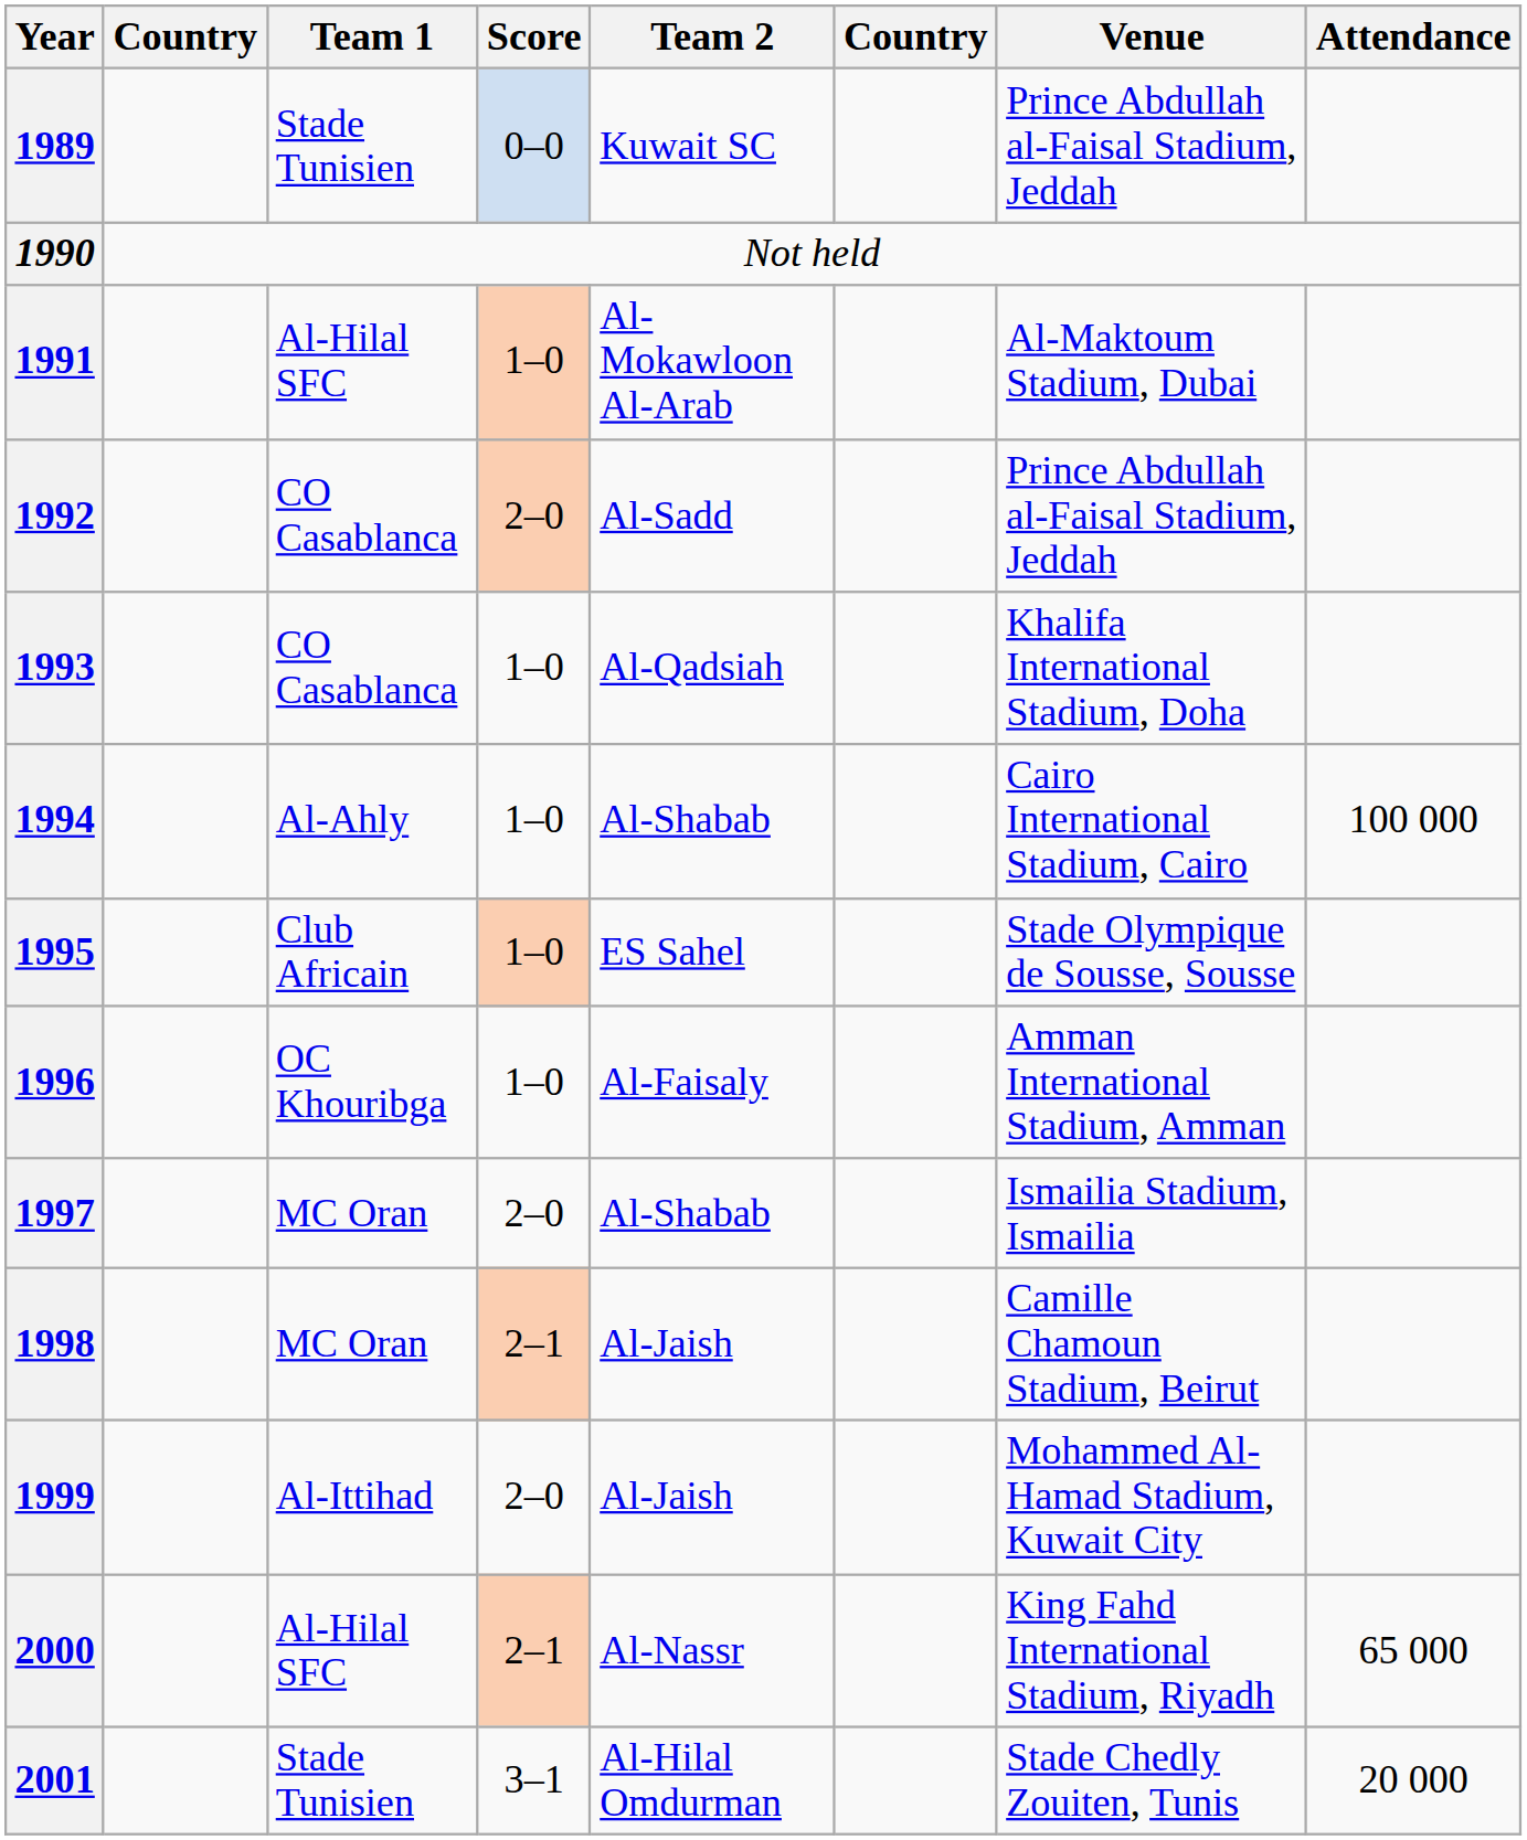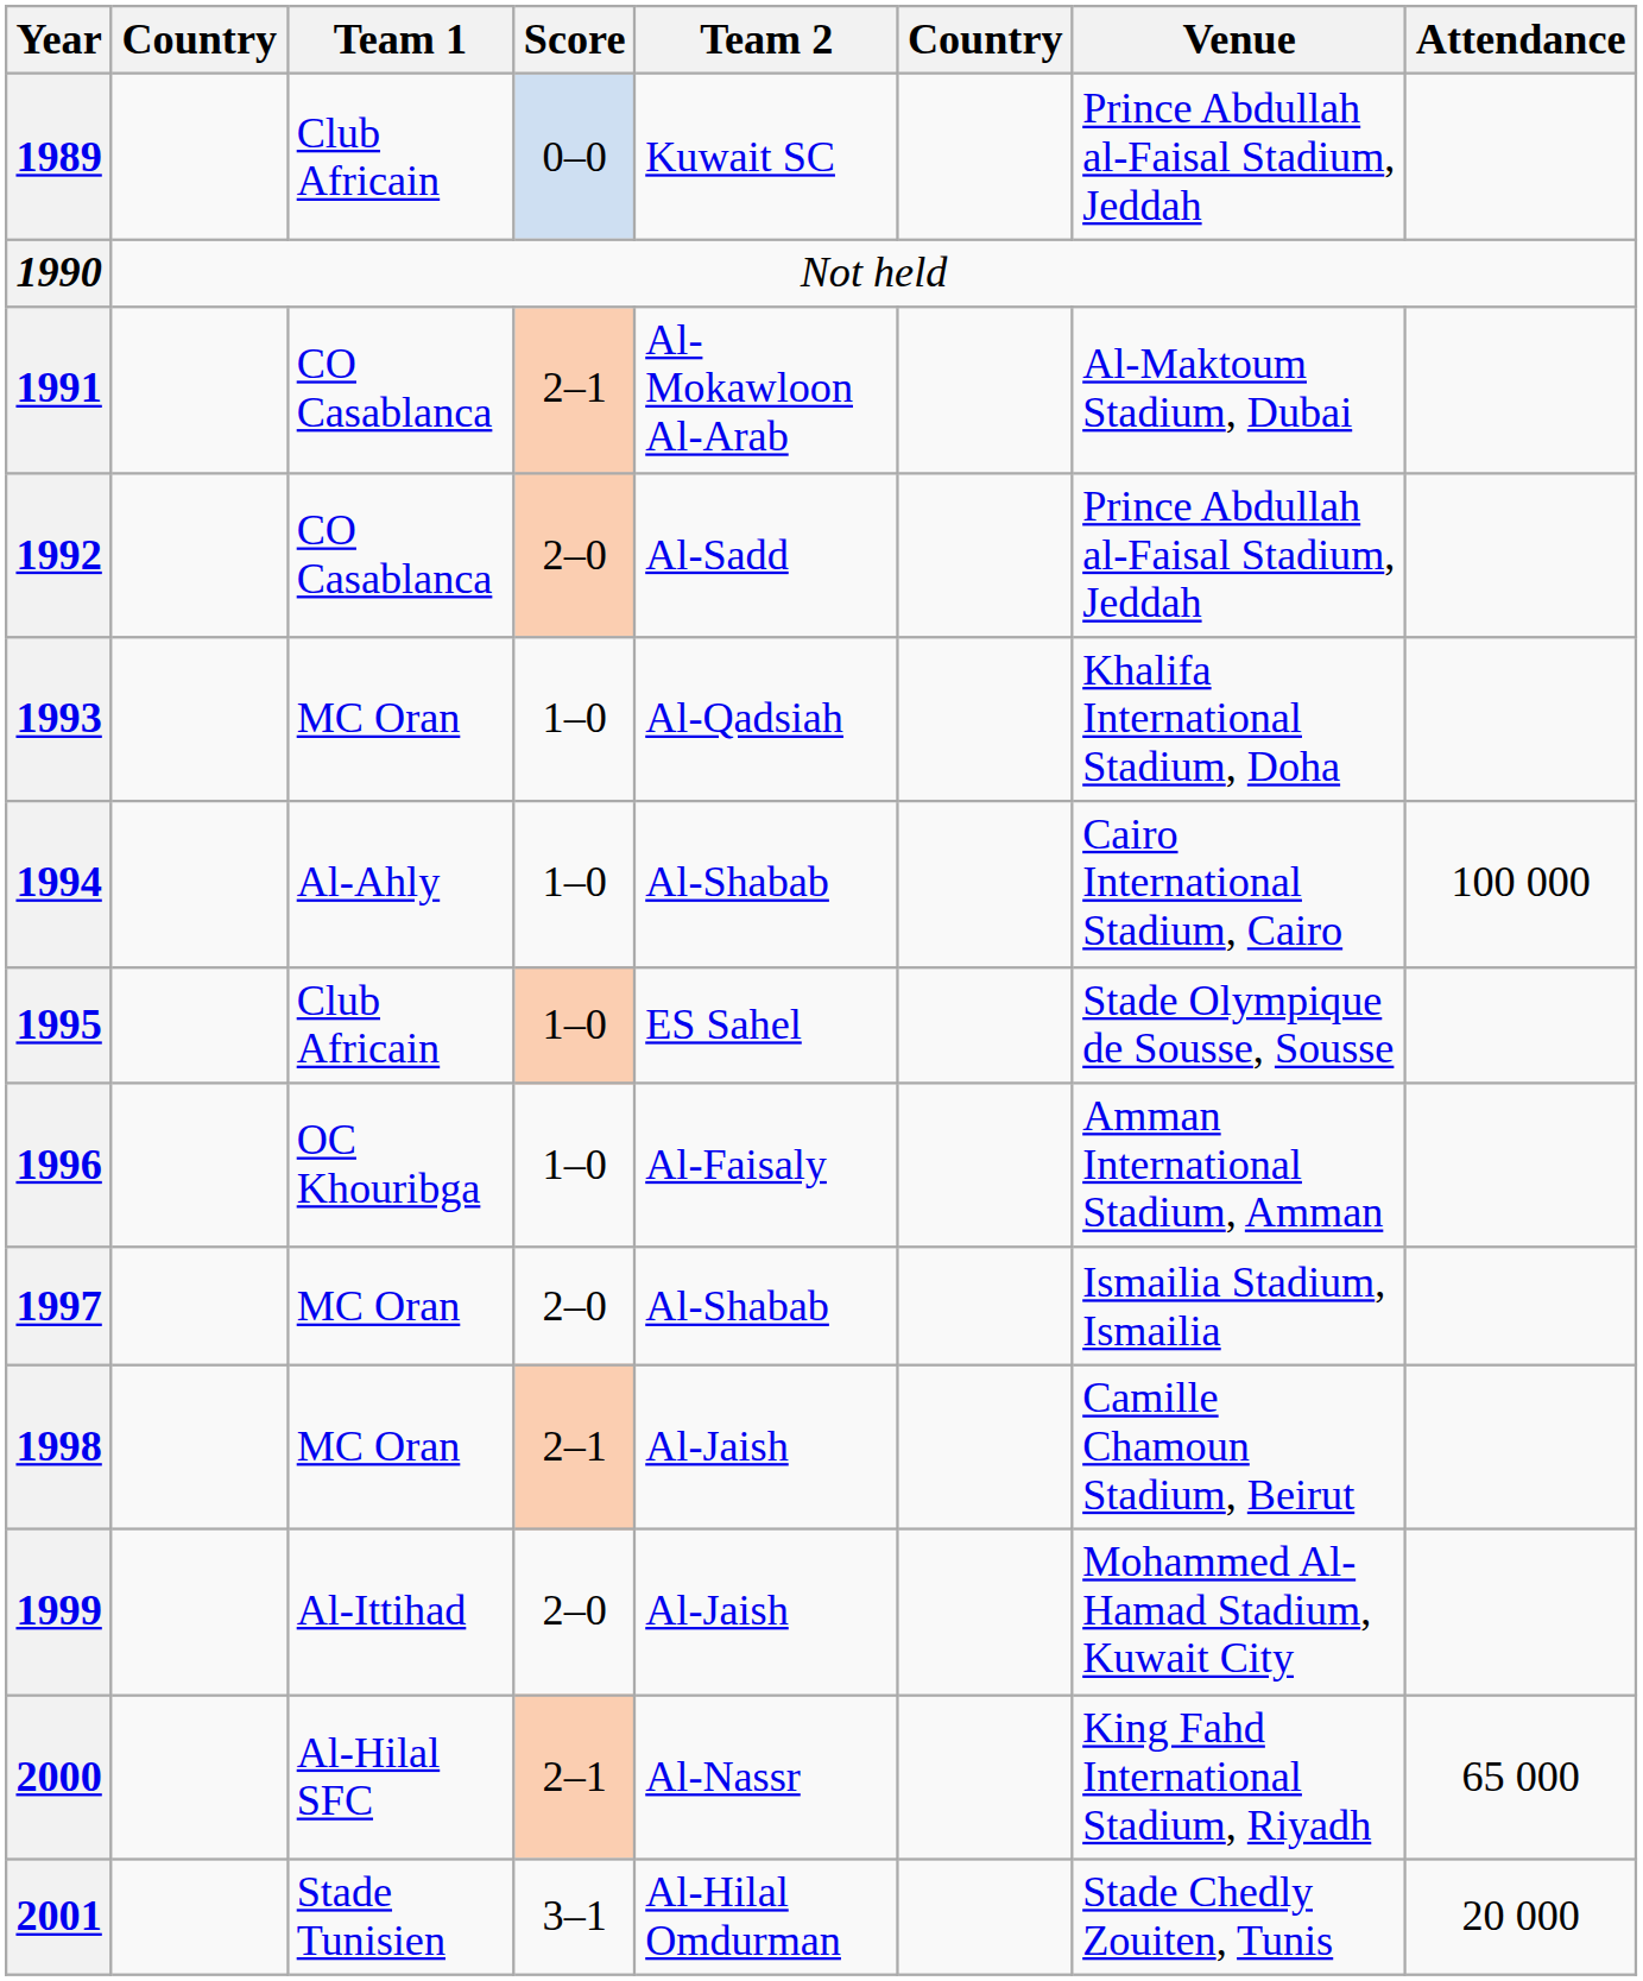1989 | Team 1: Stade Tunisien -> Club Africain
1991 | Team 1: Al-Hilal SFC -> CO Casablanca
1991 | Score: 1–0 -> 2–1
1993 | Team 1: CO Casablanca -> MC Oran
